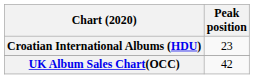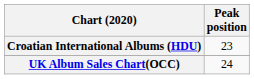UK Album Sales Chart(OCC) | Peak position: 42 -> 24
